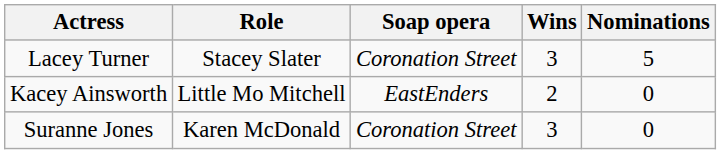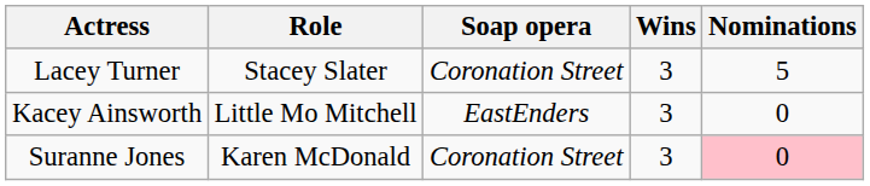Kacey Ainsworth | Wins: 2 -> 3
Suranne Jones | Nominations: no background -> pink background
